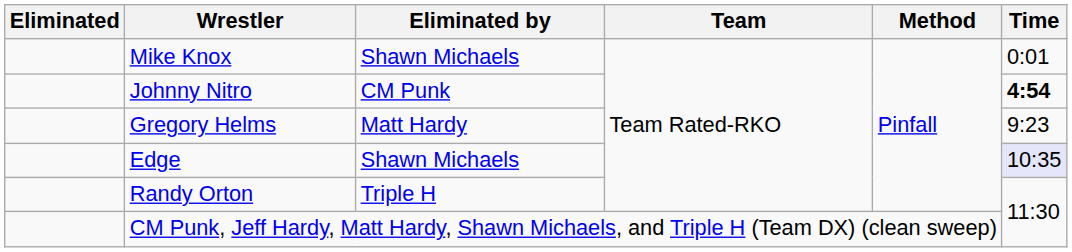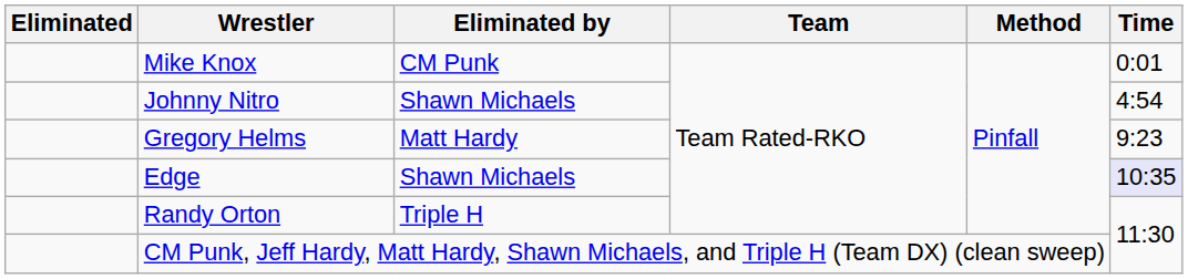Mike Knox | Eliminated by: Shawn Michaels -> CM Punk
Johnny Nitro | Eliminated by: CM Punk -> Shawn Michaels
Johnny Nitro | Time: bold -> normal
